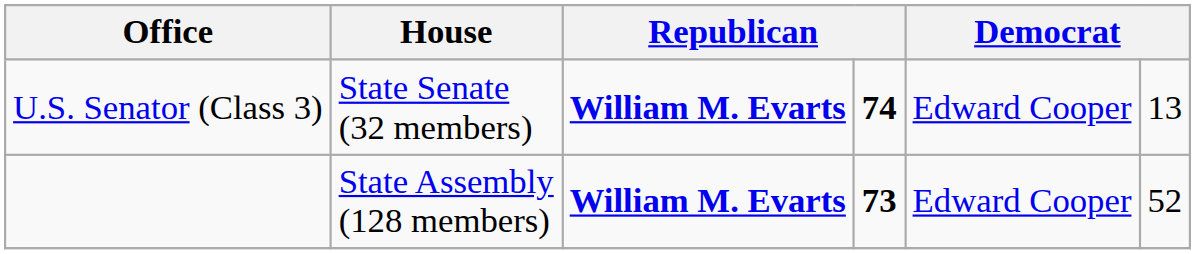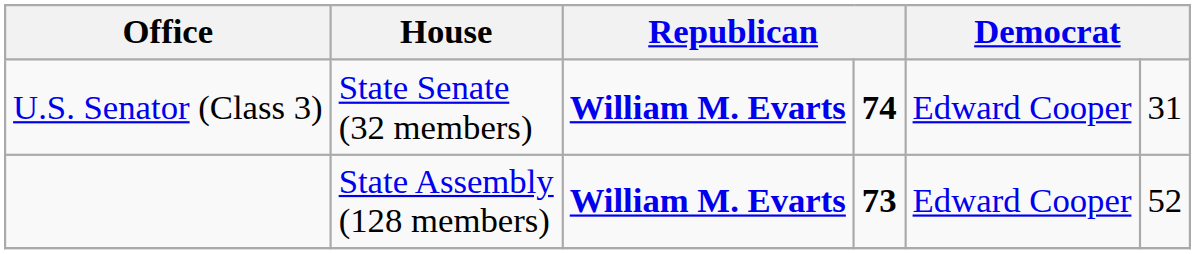U.S. Senator (Class 3) | column 6: 13 -> 31
